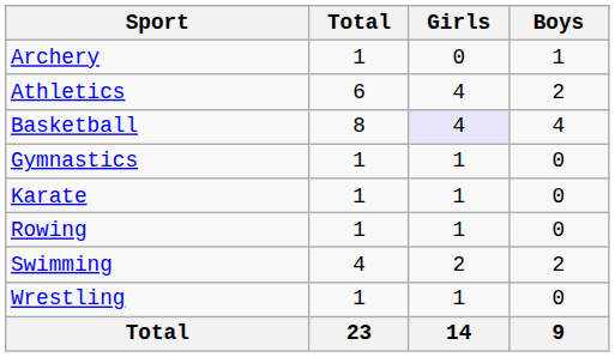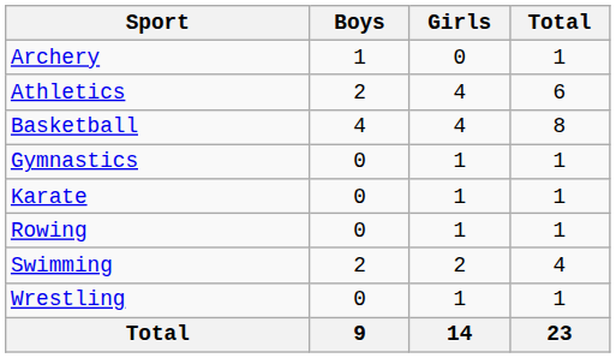columns swapped: Boys <-> Total
Basketball | Girls: lavender background -> no background
